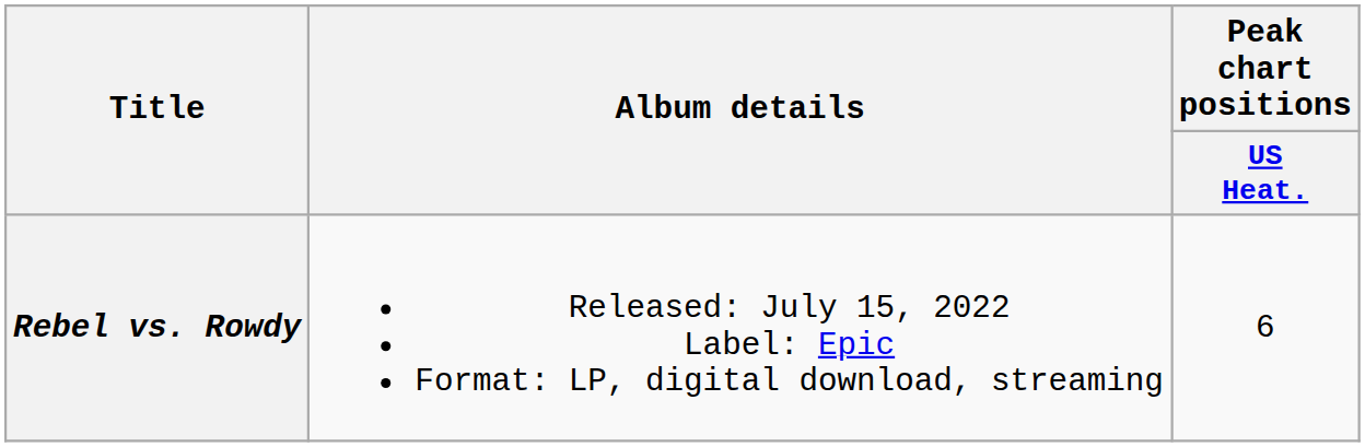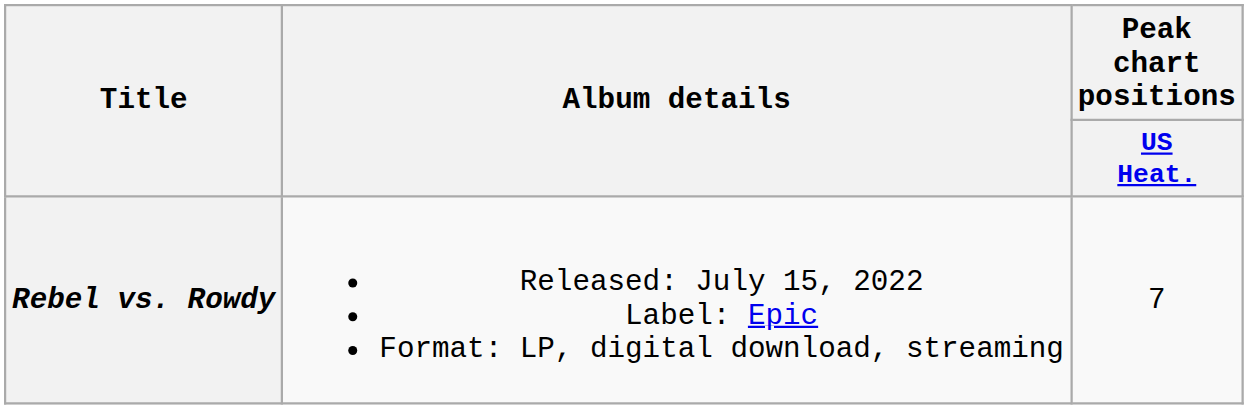Rebel vs. Rowdy | Peak chart positions / US Heat.: 6 -> 7
